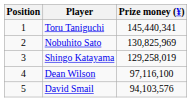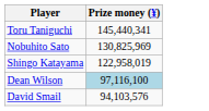- column: Position | 1 | 2 | 3 | 4 | 5
Shingo Katayama | Prize money (¥): 129,258,019 -> 122,958,019
Dean Wilson | Prize money (¥): no background -> lightblue background
